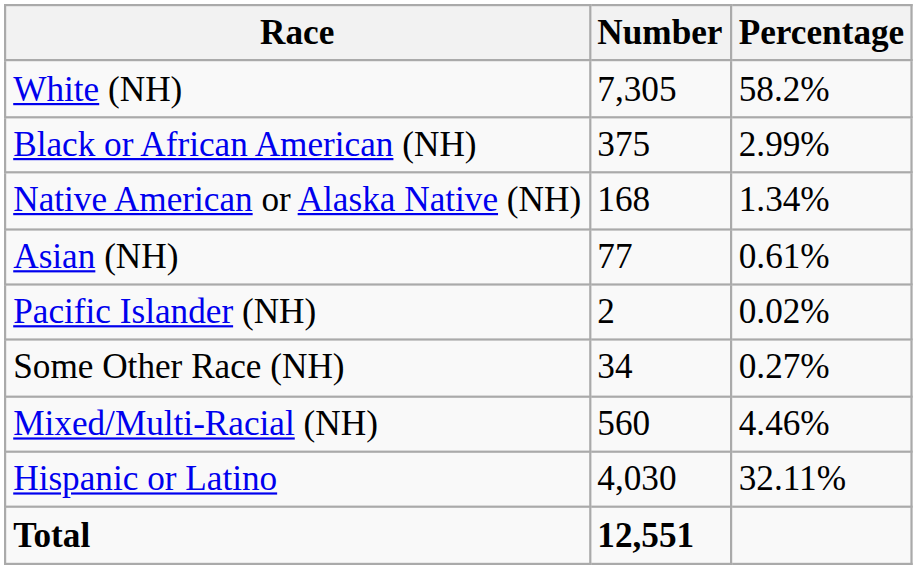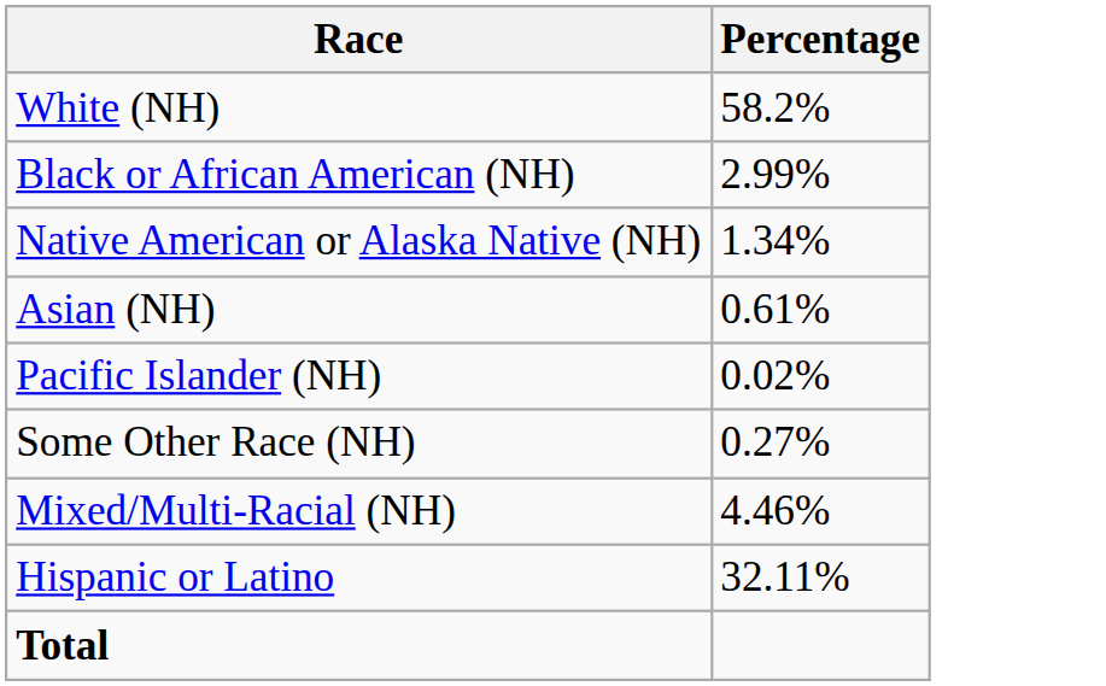- column: Number | 7,305 | 375 | 168 | 77 | 2 | 34 | 560 | 4,030 | 12,551
